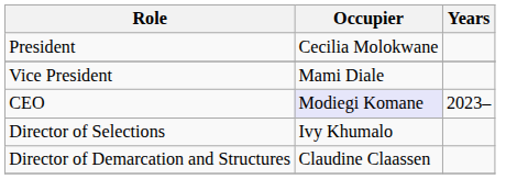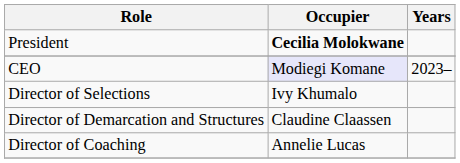President | Occupier: normal -> bold
- row: Vice President | Mami Diale
+ row: Director of Coaching | Annelie Lucas
